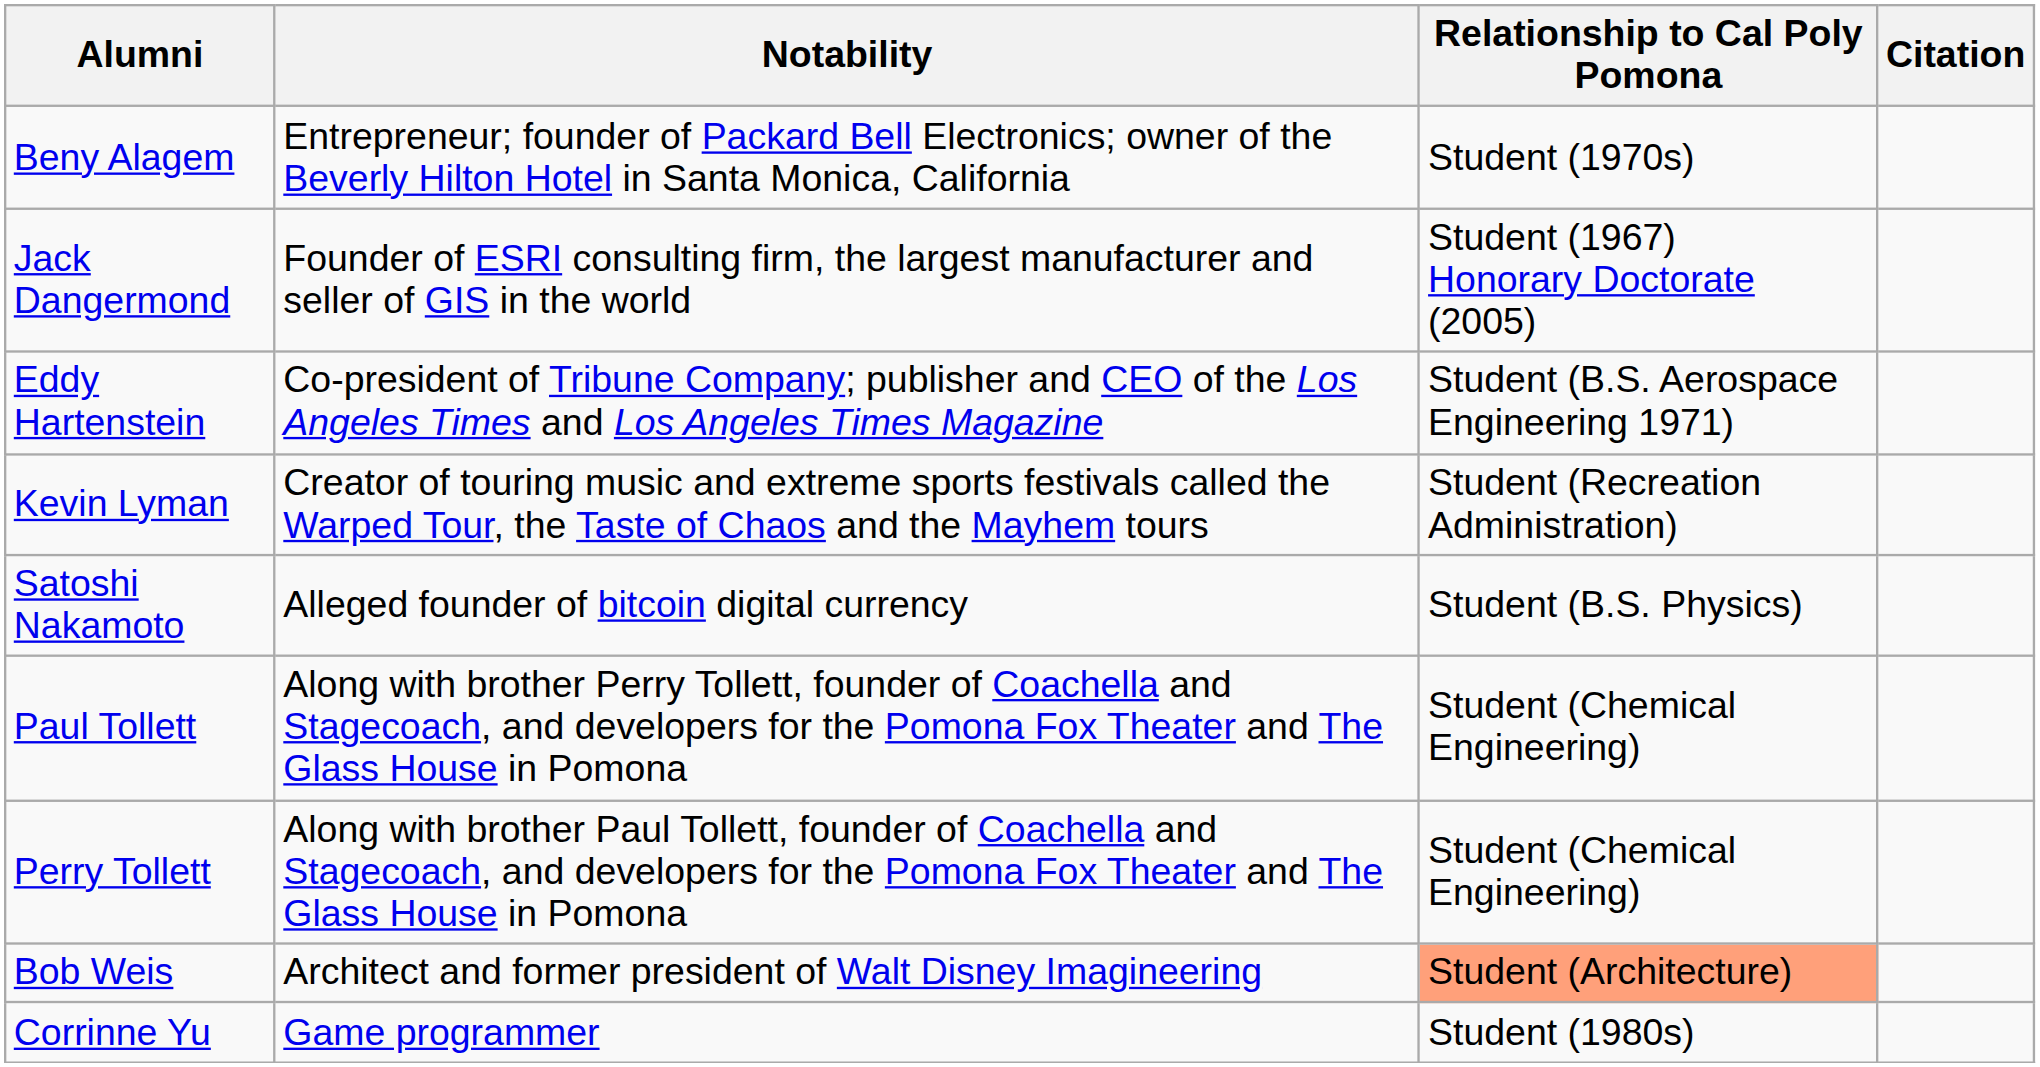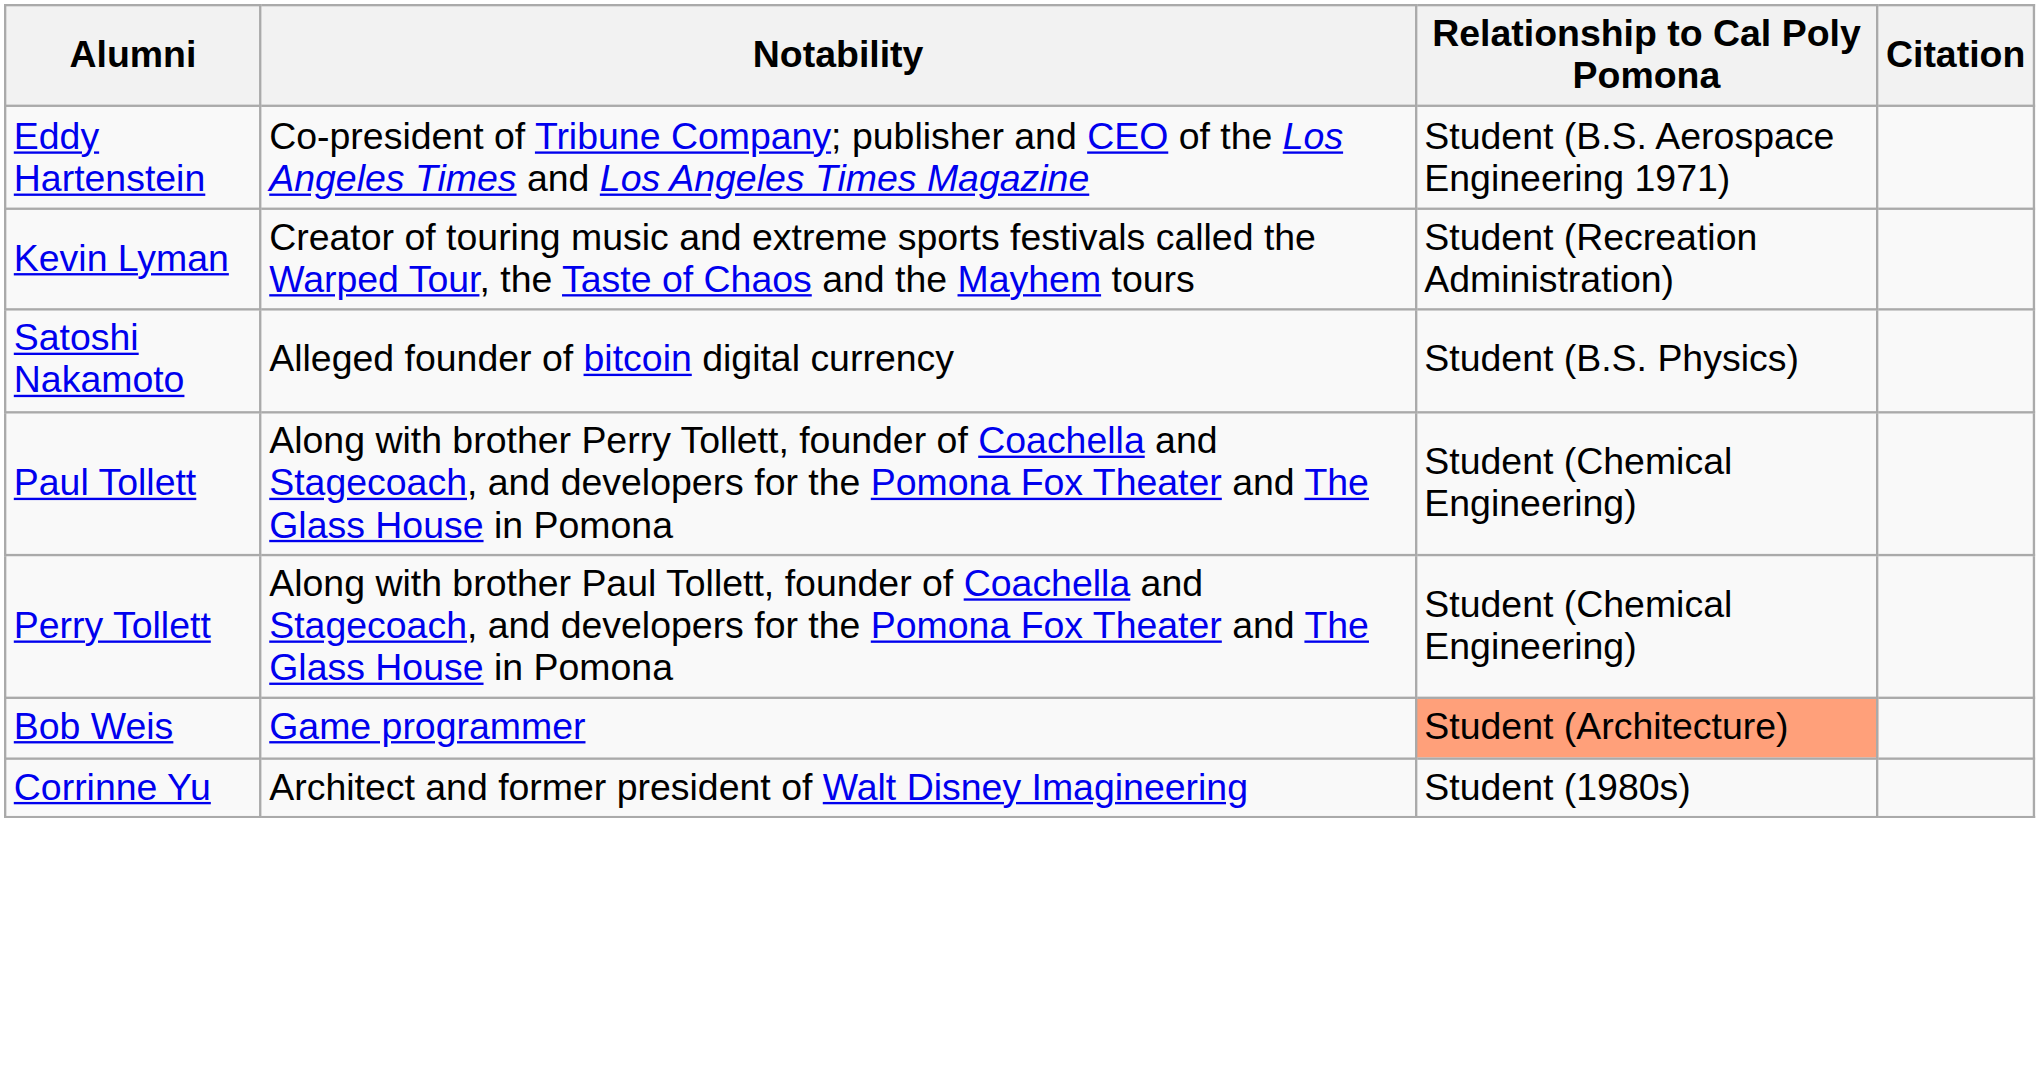- row: Beny Alagem | Entrepreneur; founder of Packard Bell Electronics; owner of the Beverly Hilton Hotel in Santa Monica, California | Student (1970s)
- row: Jack Dangermond | Founder of ESRI consulting firm, the largest manufacturer and seller of GIS in the world | Student (1967) Honorary Doctorate (2005)
Bob Weis | Notability: Architect and former president of Walt Disney Imagineering -> Game programmer
Corrinne Yu | Notability: Game programmer -> Architect and former president of Walt Disney Imagineering
